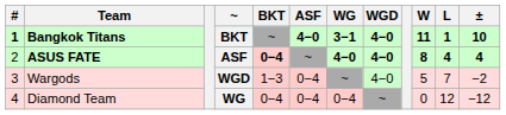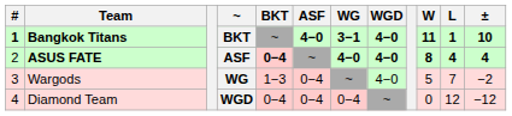Wargods | ~: WGD -> WG
Diamond Team | ~: WG -> WGD
